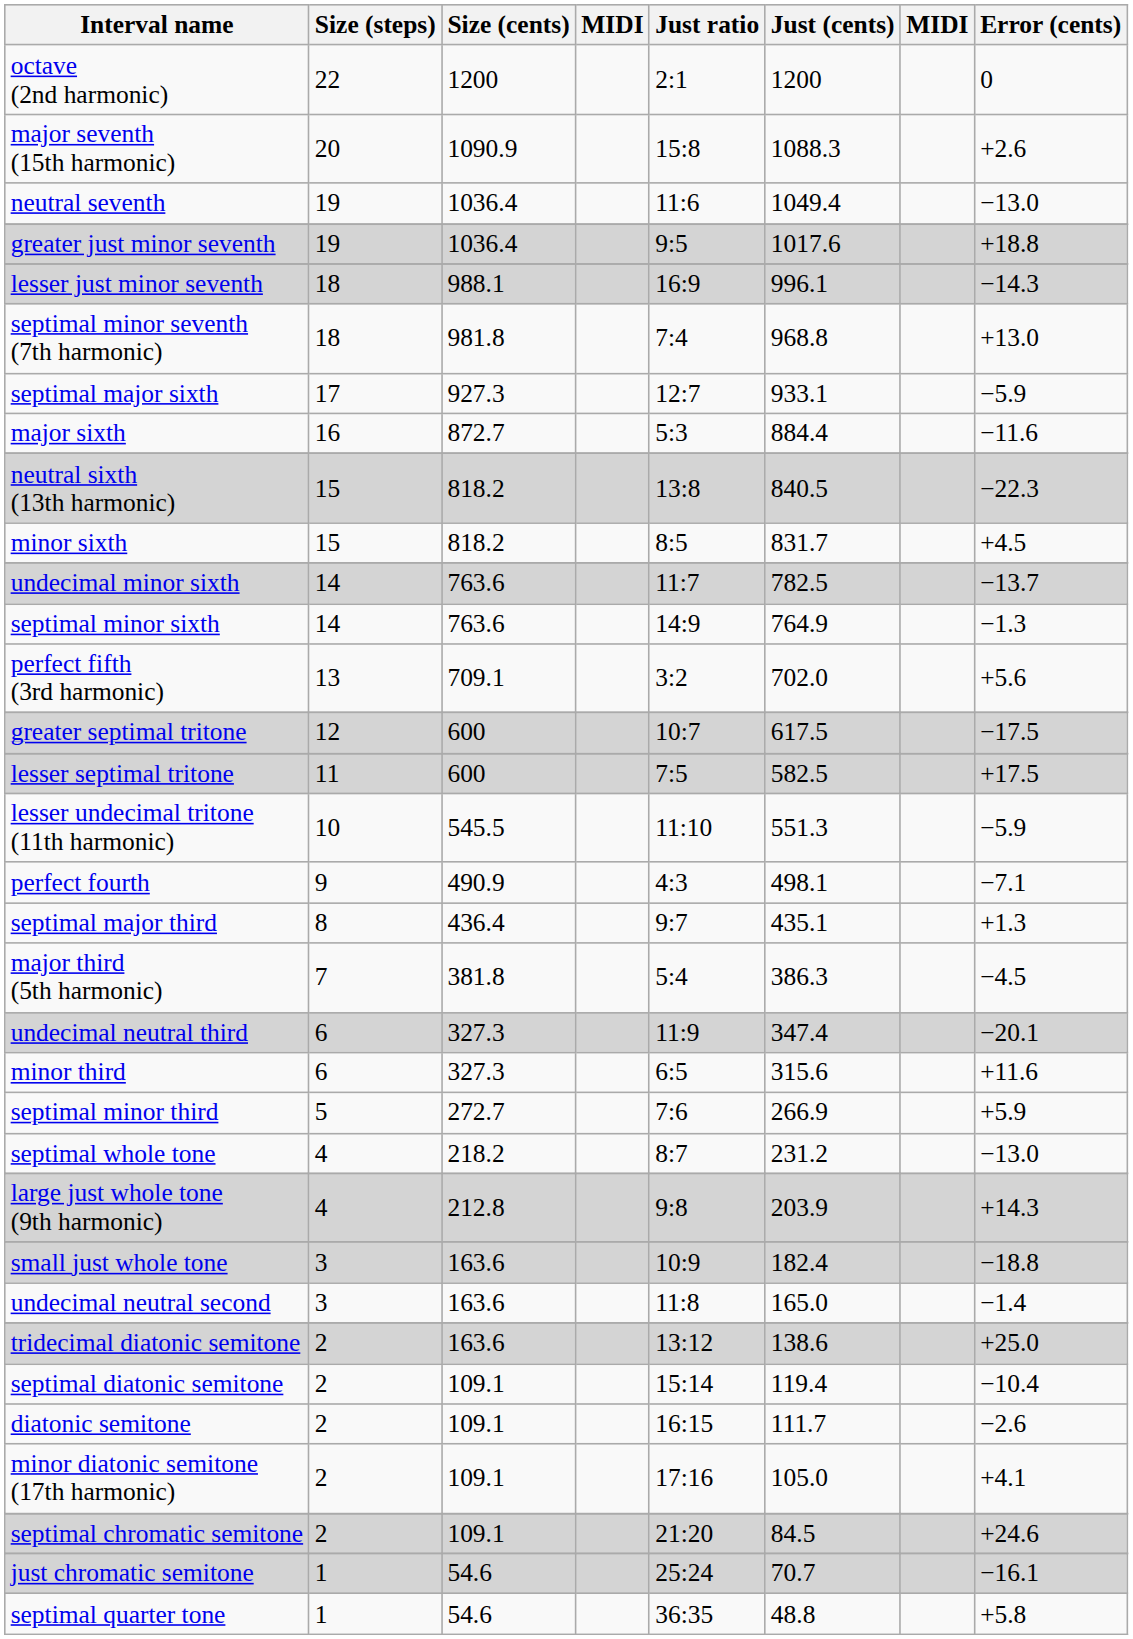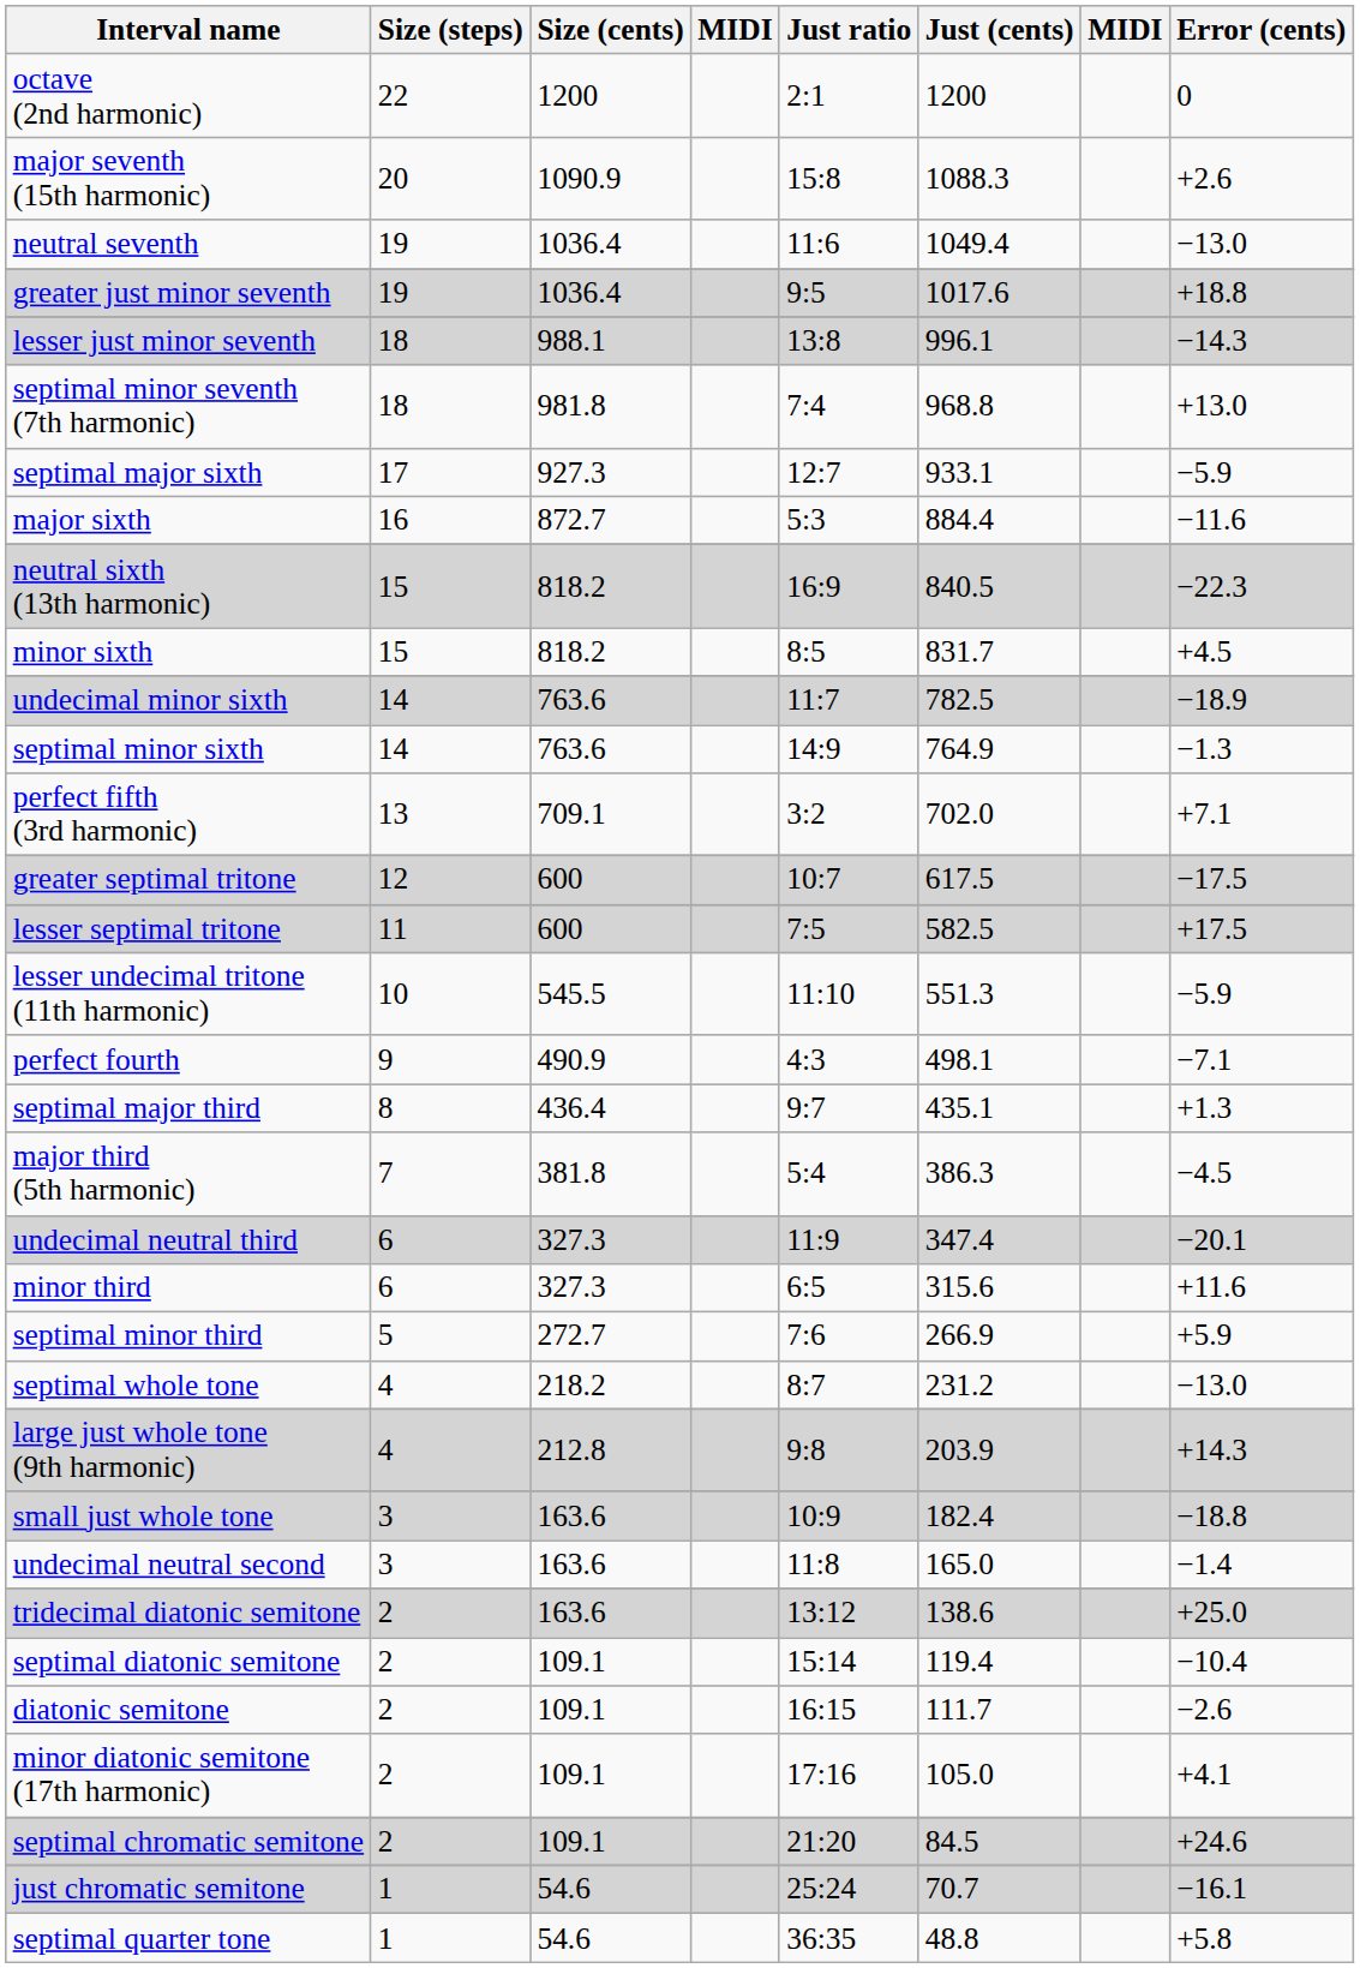lesser just minor seventh | Just ratio: 16:9 -> 13:8
neutral sixth (13th harmonic) | Just ratio: 13:8 -> 16:9
undecimal minor sixth | Error (cents): −13.7 -> −18.9
perfect fifth (3rd harmonic) | Error (cents): +5.6 -> +7.1
